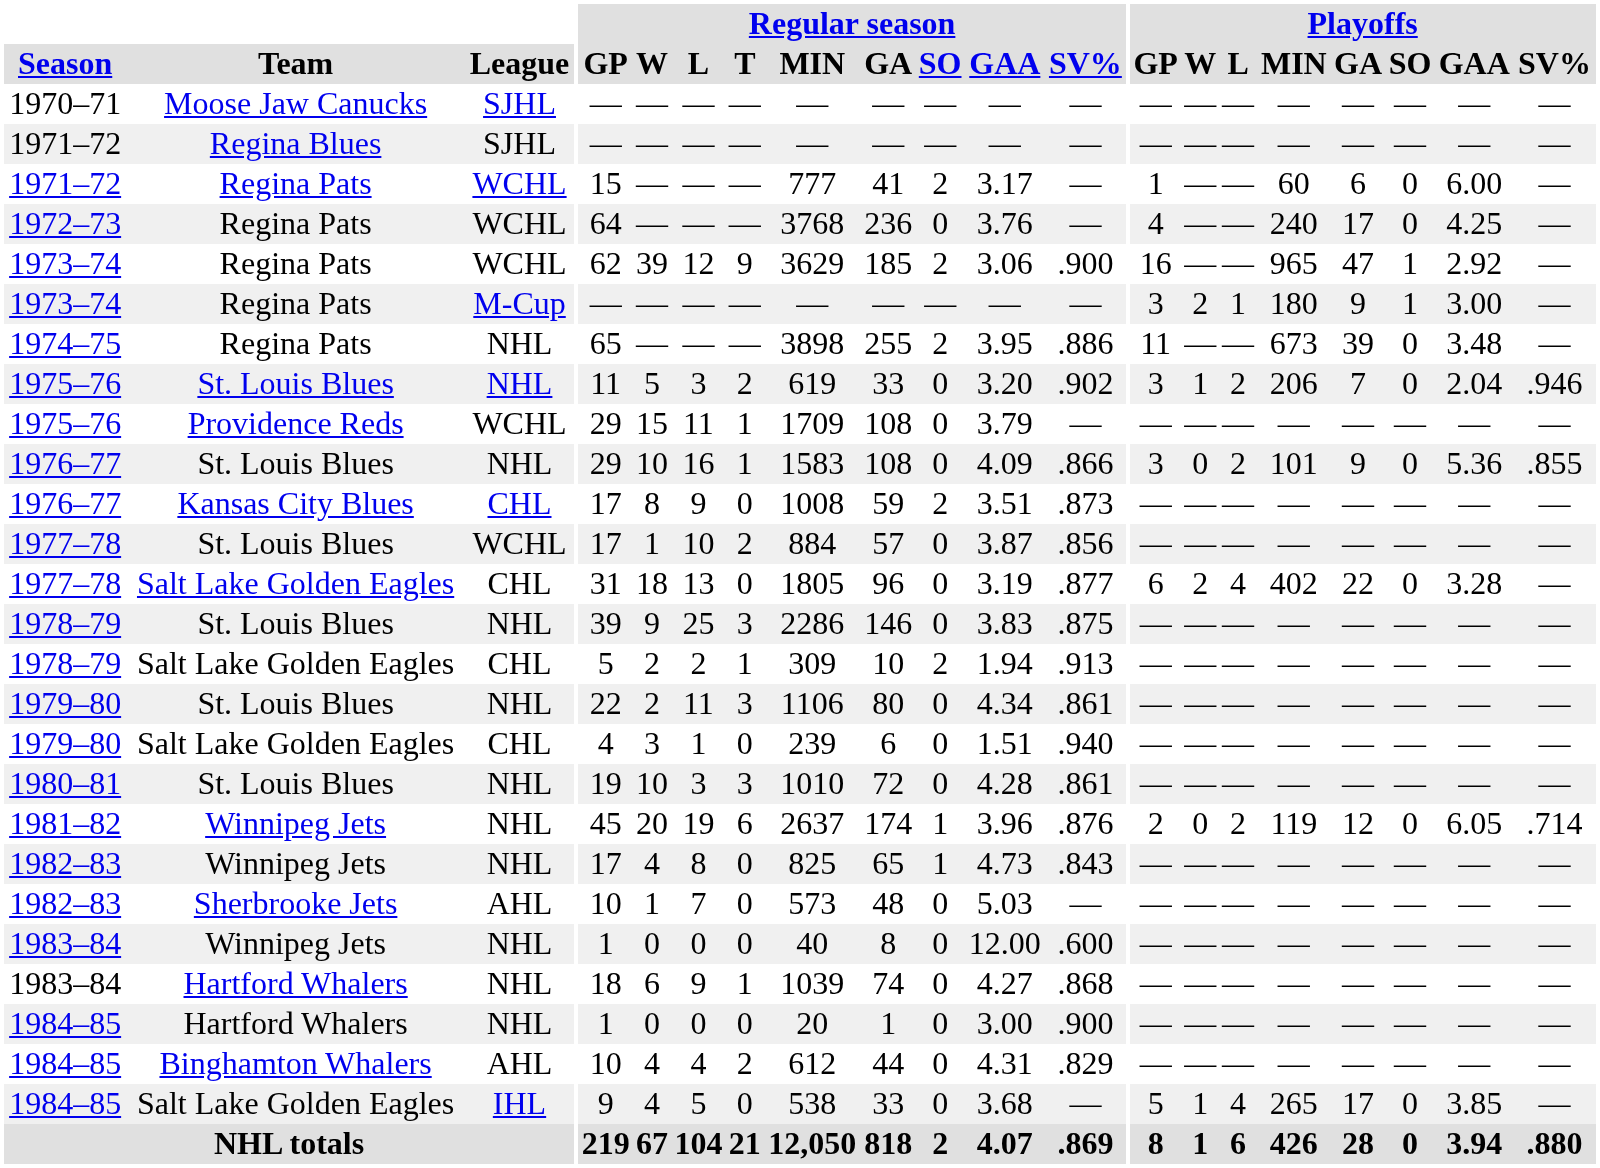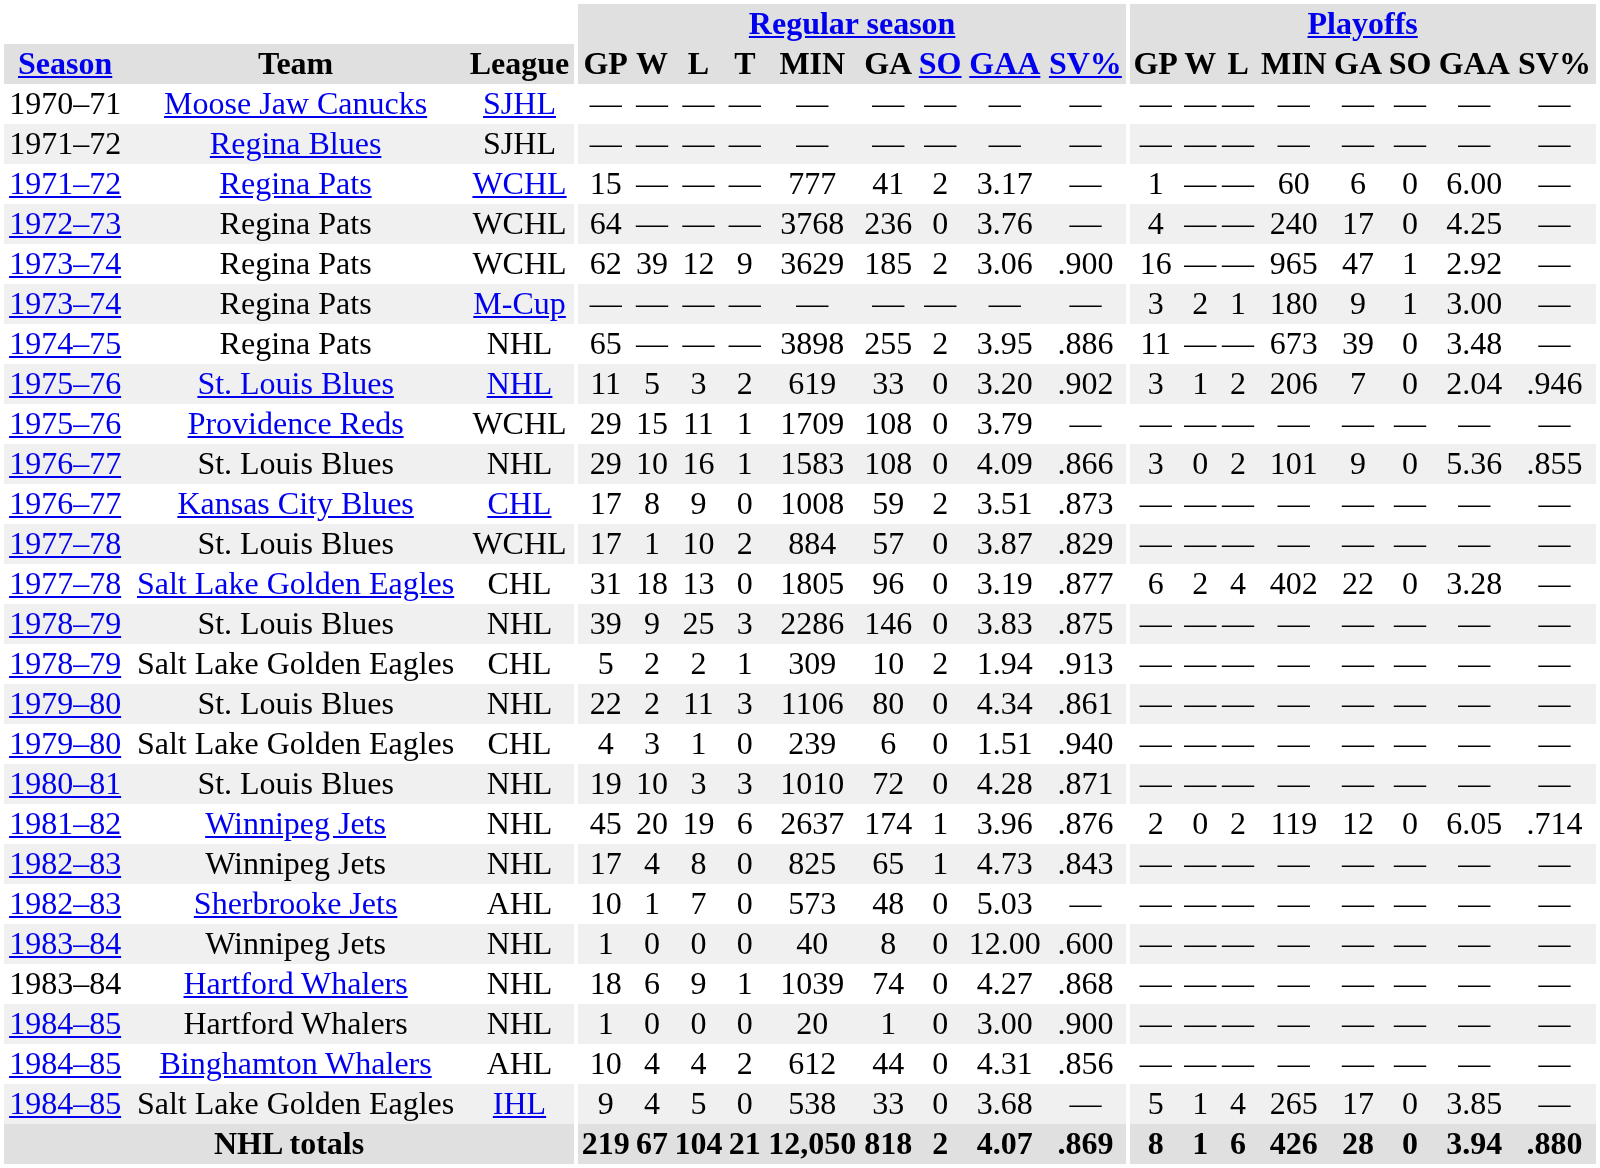1977–78 / St. Louis Blues | Regular season / SV%: .856 -> .829
1980–81 | Regular season / SV%: .861 -> .871
1984–85 / Binghamton Whalers | Regular season / SV%: .829 -> .856
